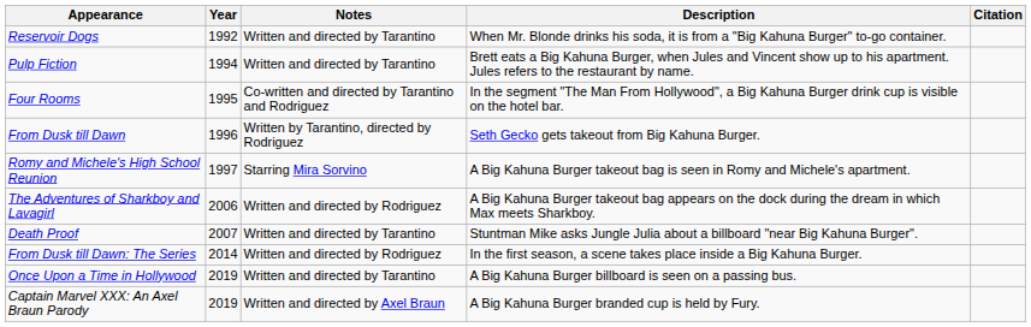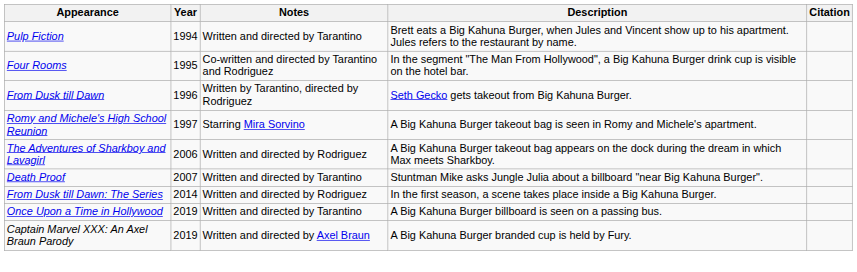- row: Reservoir Dogs | 1992 | Written and directed by Tarantino | When Mr. Blonde drinks his soda, it is from a "Big Kahuna Burger" to-go container.
